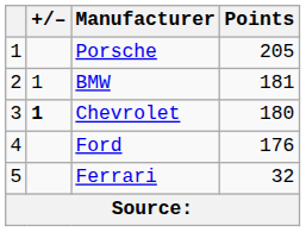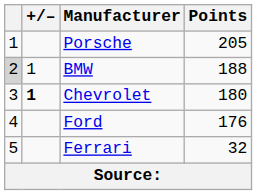BMW | column 1: no background -> lightgrey background
BMW | Points: 181 -> 188
